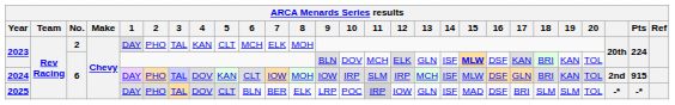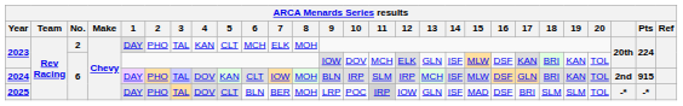2023 / 6 | 9: BLN -> IOW
2023 / 6 | 15: bold -> normal
2024 | 9: IOW -> BLN
2025 | 8: ELK -> MOH
